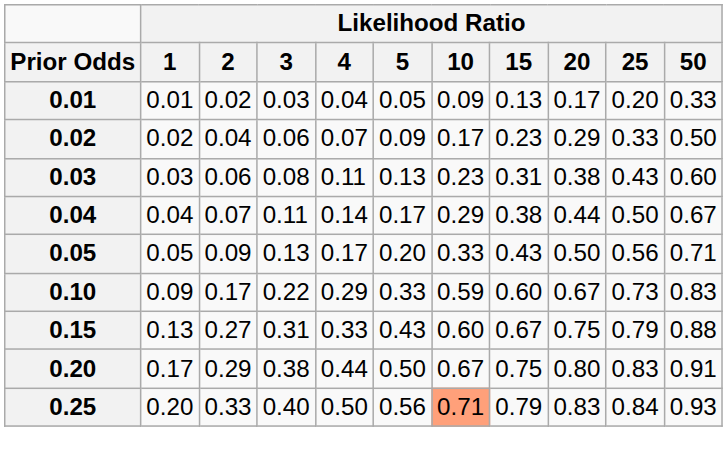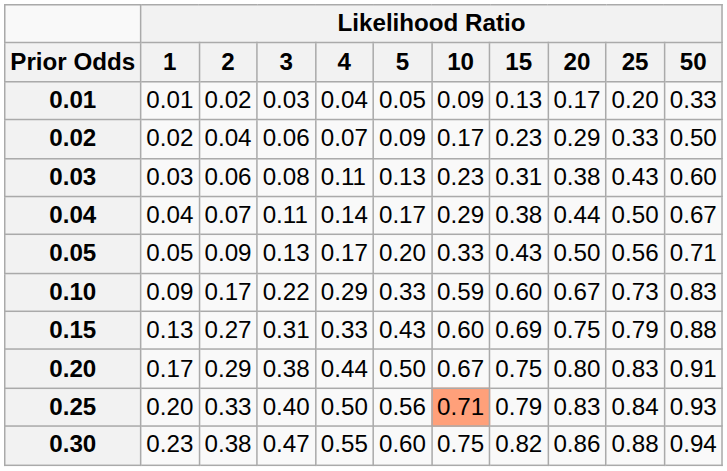0.15 | Likelihood Ratio / 15: 0.67 -> 0.69
+ row: 0.30 | 0.23 | 0.38 | 0.47 | 0.55 | 0.60 | 0.75 | 0.82 | 0.86 | 0.88 | 0.94
